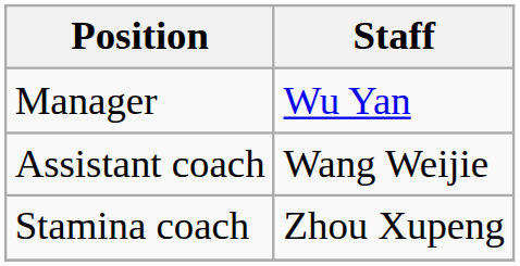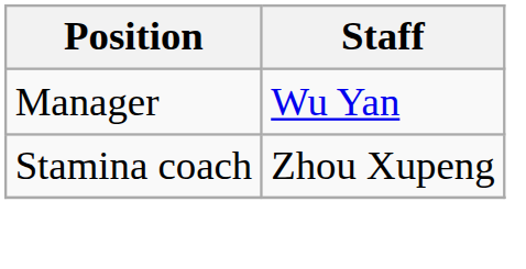- row: Assistant coach | Wang Weijie
